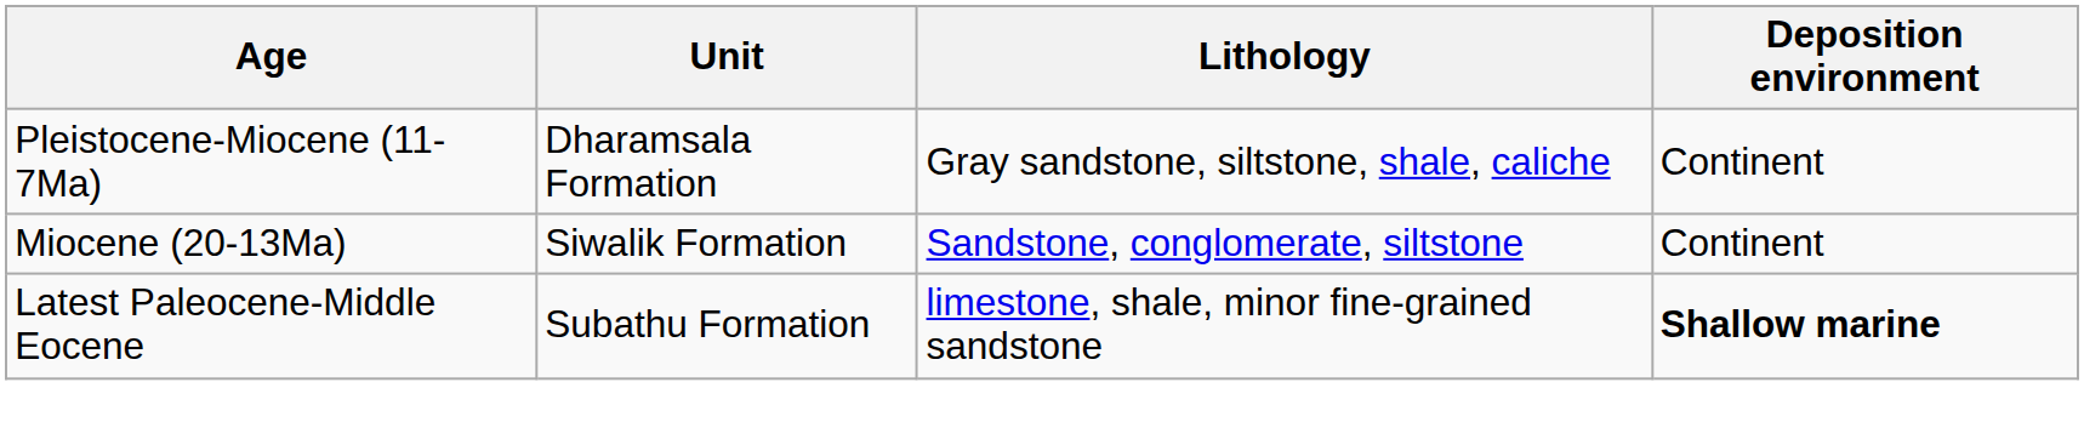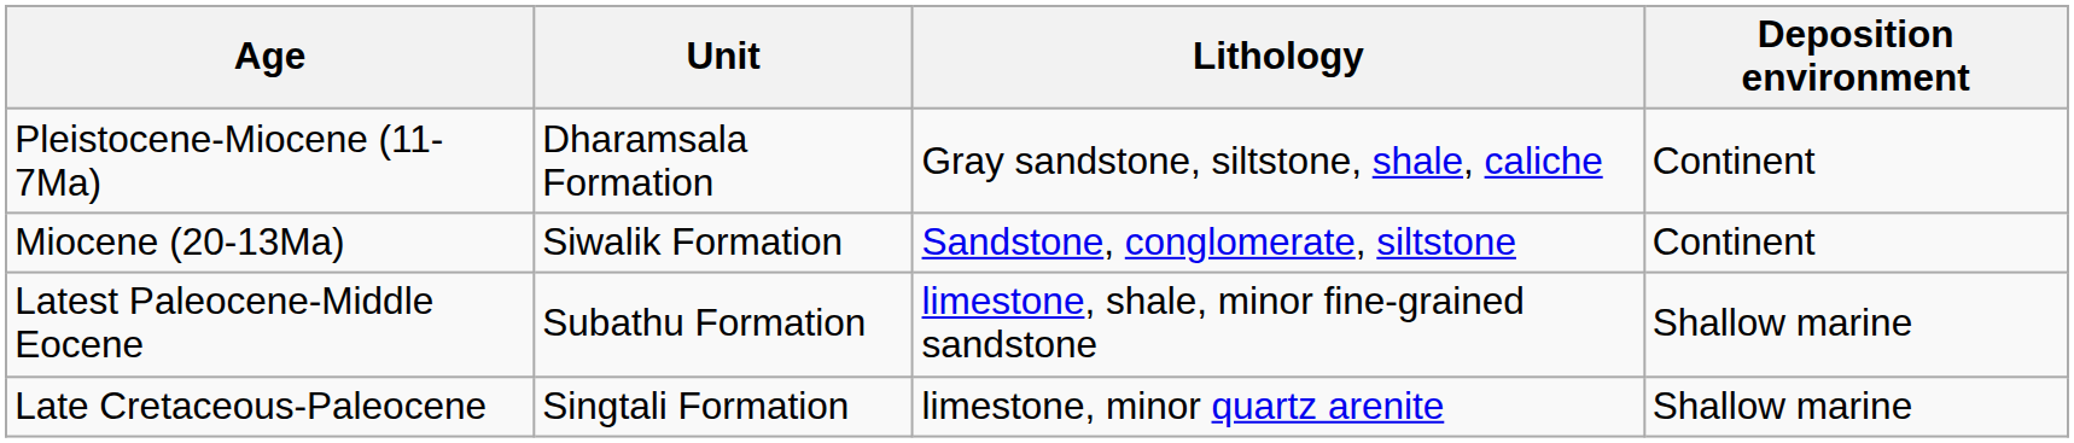Latest Paleocene-Middle Eocene | Deposition environment: bold -> normal
+ row: Late Cretaceous-Paleocene | Singtali Formation | limestone, minor quartz arenite | Shallow marine
